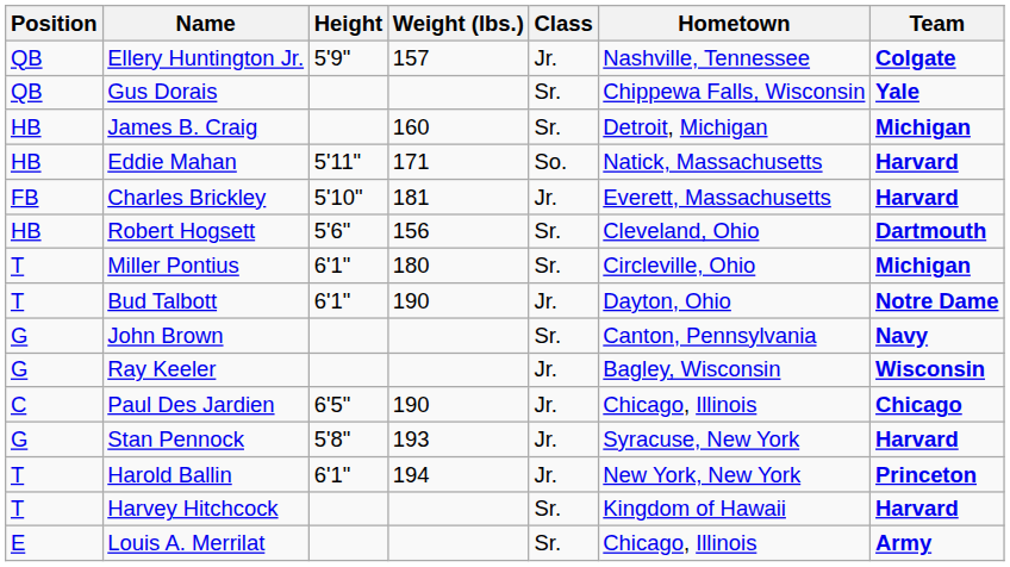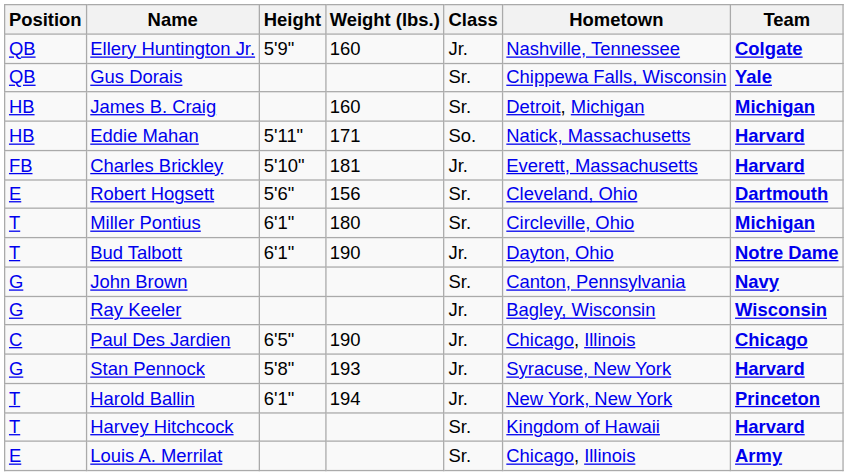Ellery Huntington Jr. | Weight (lbs.): 157 -> 160
Robert Hogsett | Position: HB -> E
